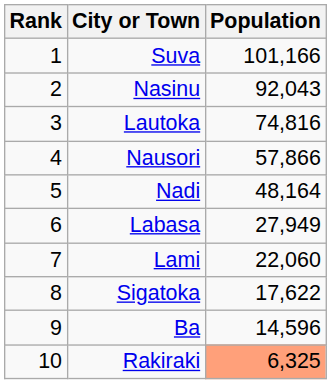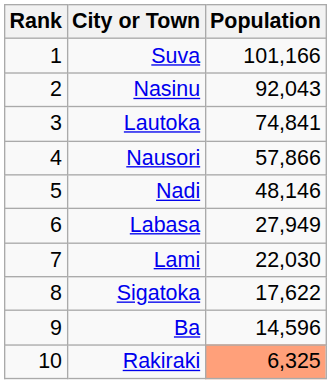Lautoka | Population: 74,816 -> 74,841
Nadi | Population: 48,164 -> 48,146
Lami | Population: 22,060 -> 22,030
